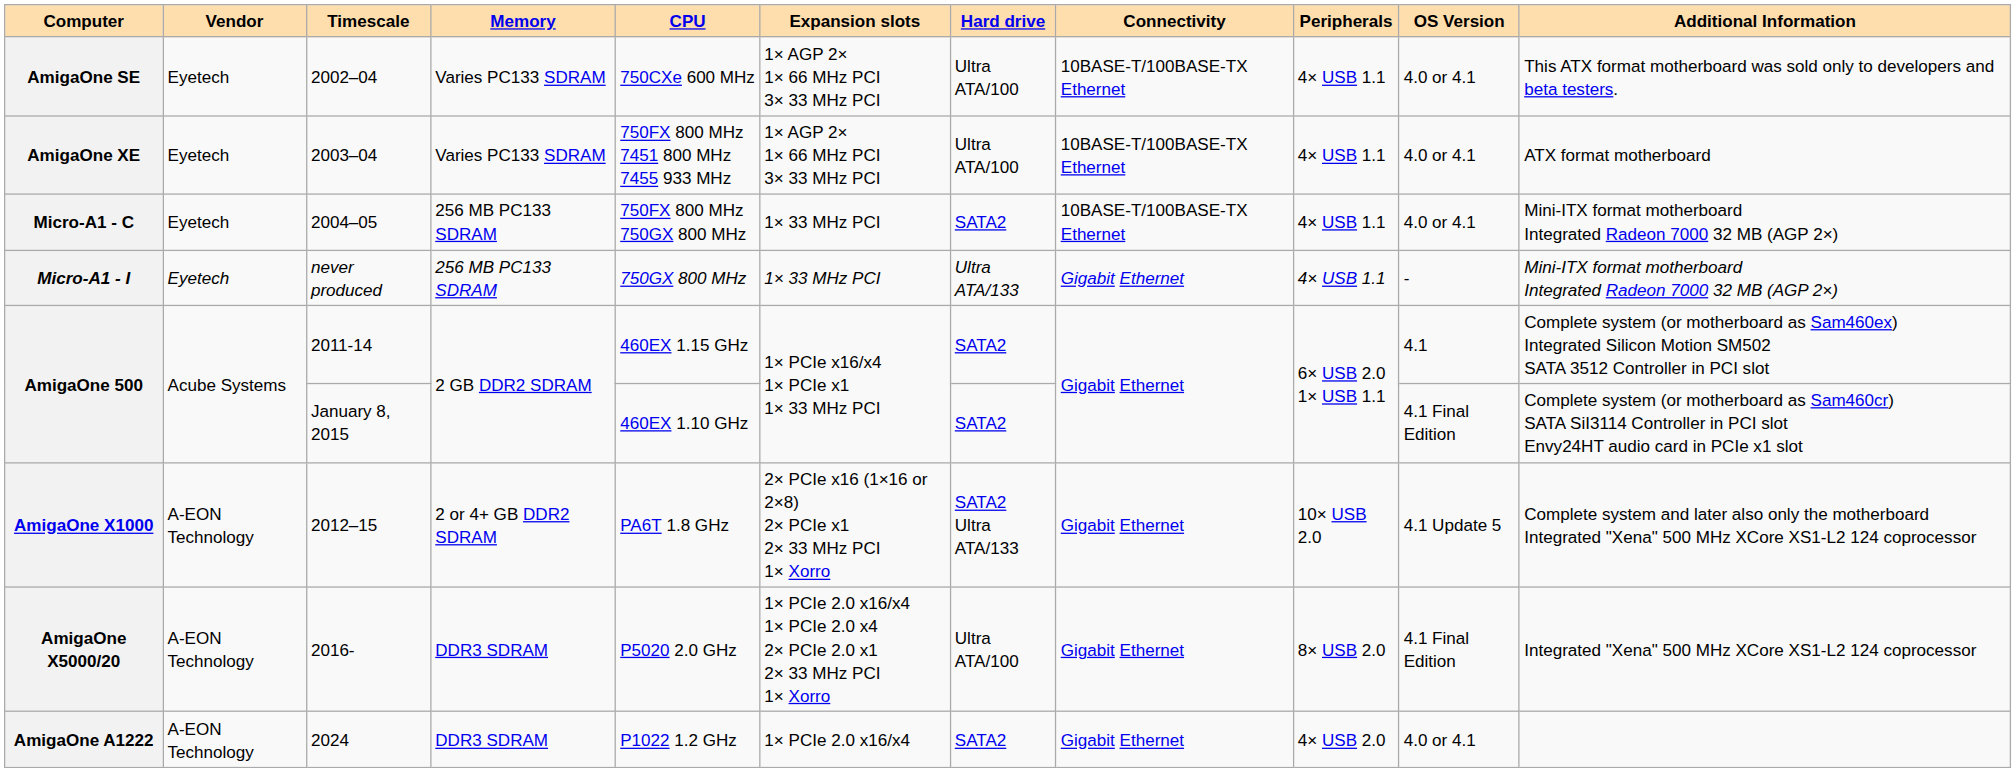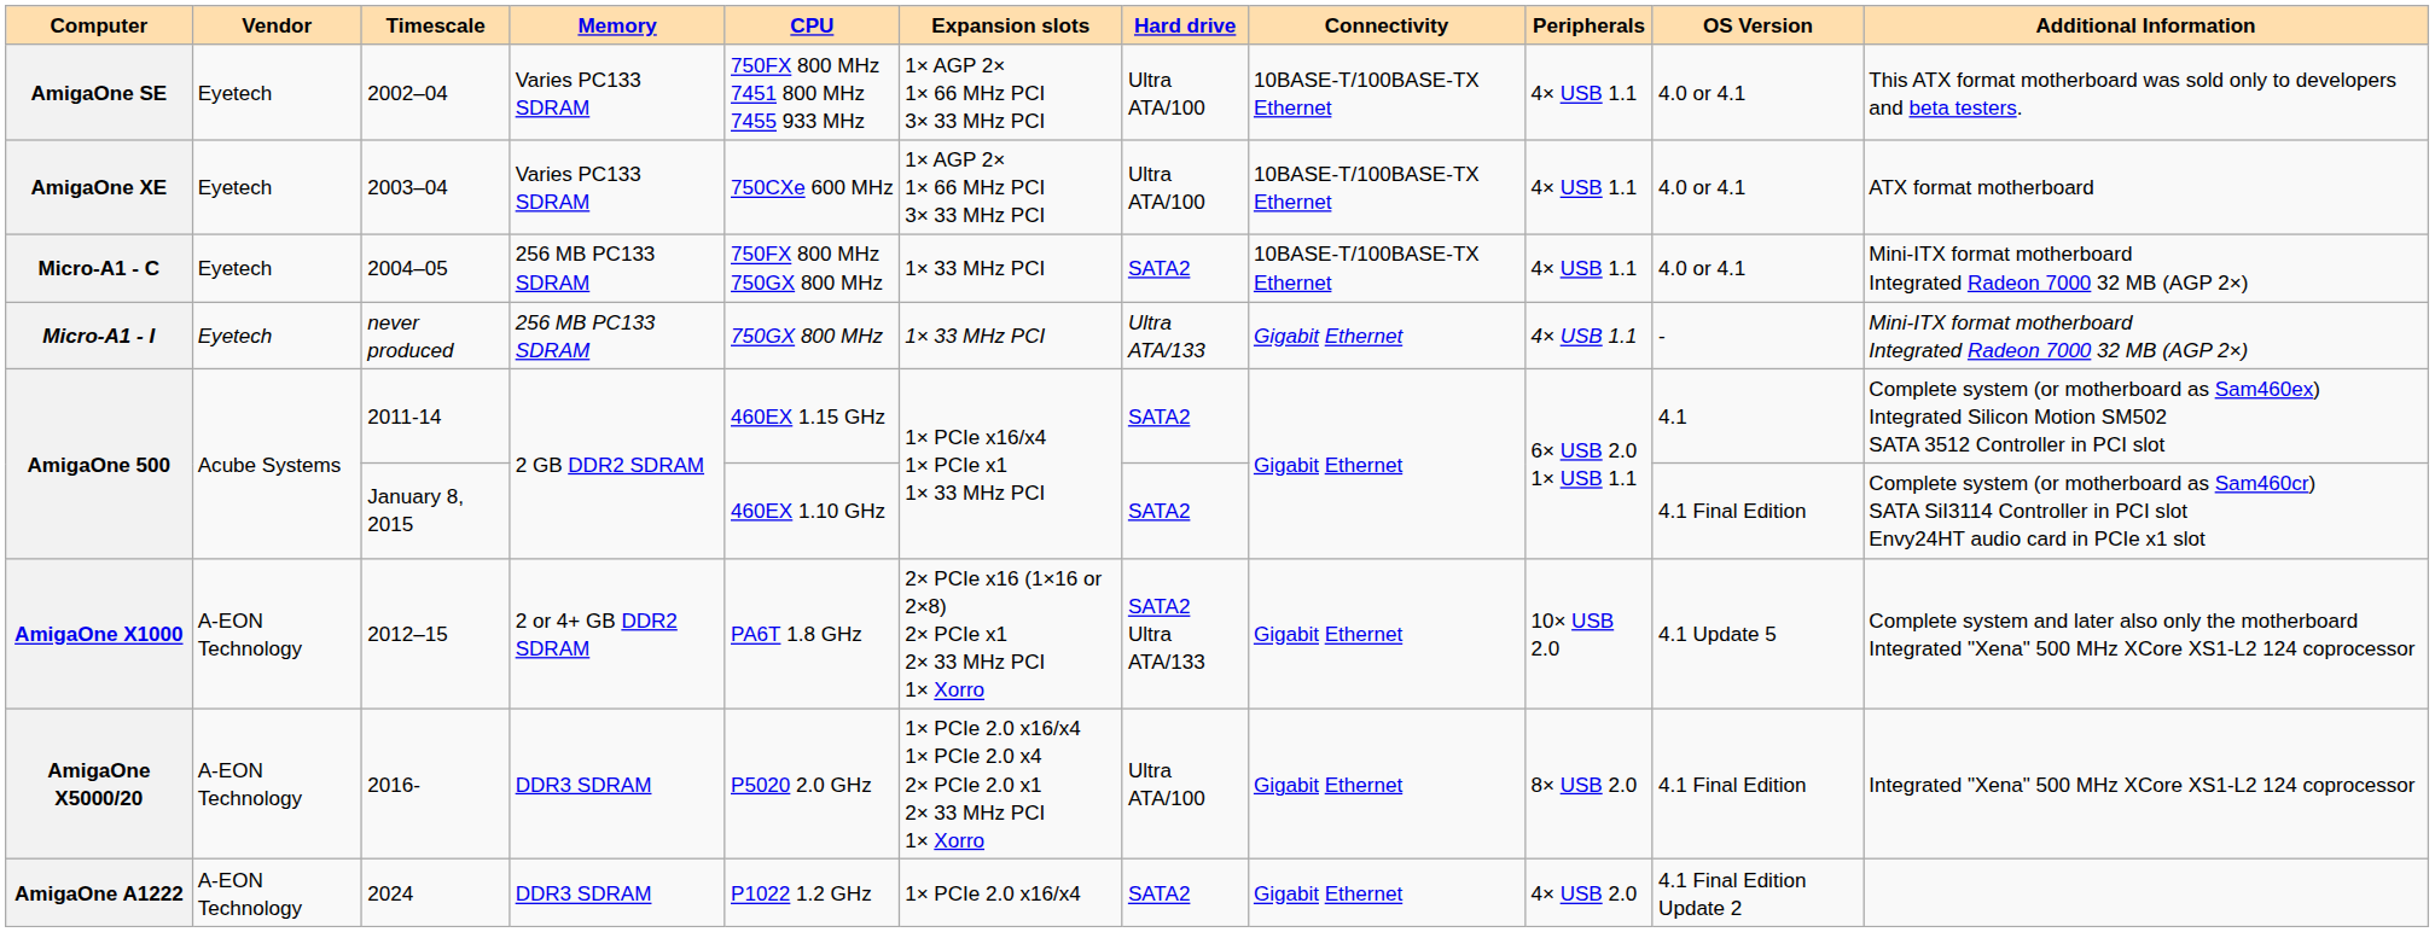2002–04 | CPU: 750CXe 600 MHz -> 750FX 800 MHz 7451 800 MHz 7455 933 MHz
2003–04 | CPU: 750FX 800 MHz 7451 800 MHz 7455 933 MHz -> 750CXe 600 MHz
2024 | OS Version: 4.0 or 4.1 -> 4.1 Final Edition Update 2
